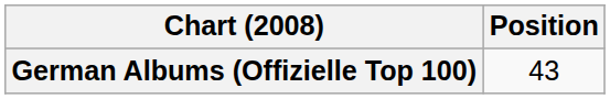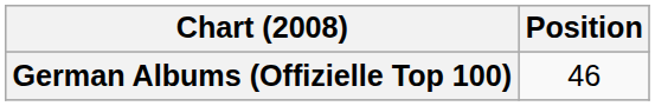German Albums (Offizielle Top 100) | Position: 43 -> 46
